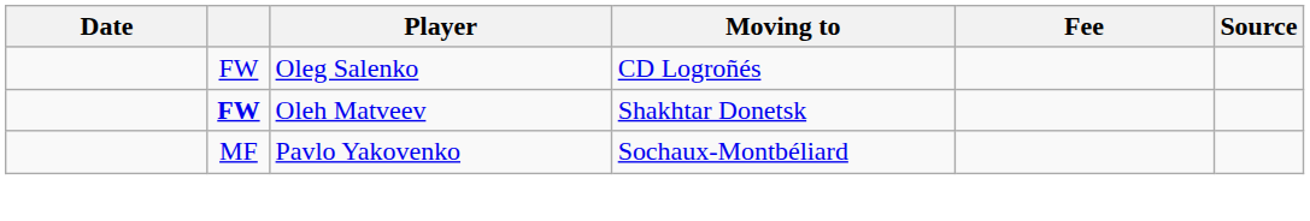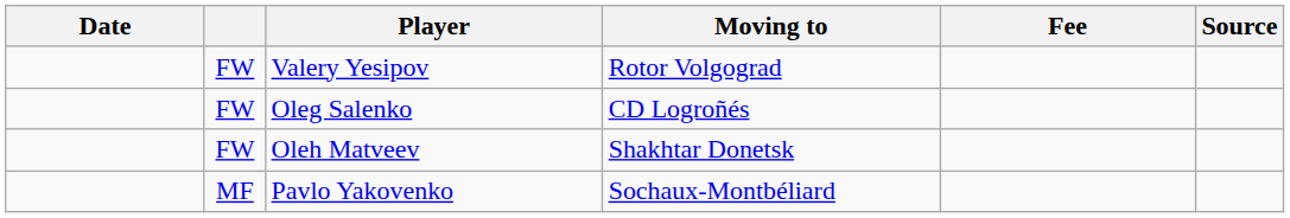+ row: FW | Valery Yesipov | Rotor Volgograd
Oleh Matveev | column 2: bold -> normal
